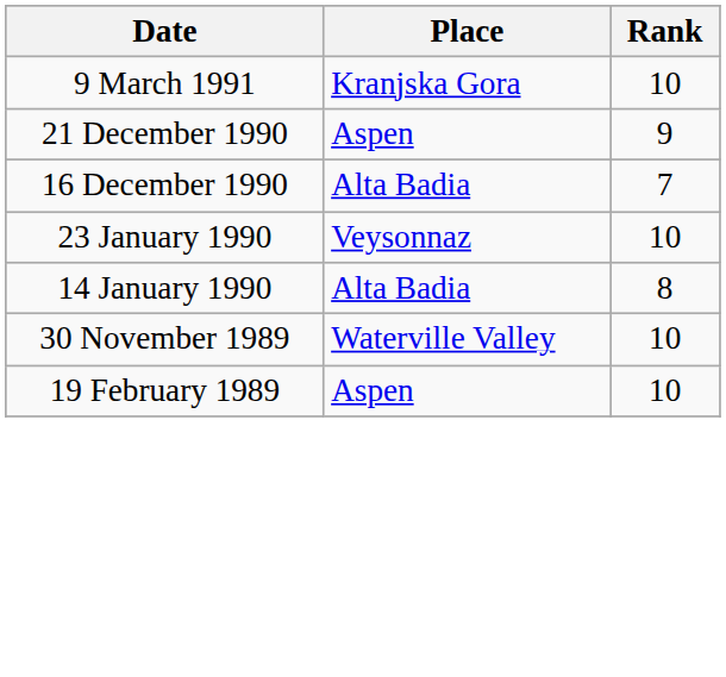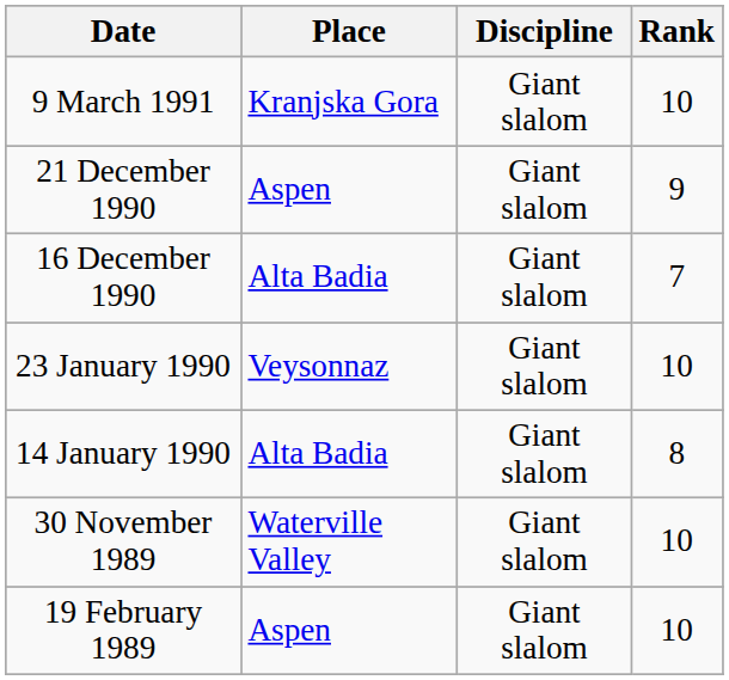+ column: Discipline | Giant slalom | Giant slalom | Giant slalom | Giant slalom | Giant slalom | Giant slalom | Giant slalom
